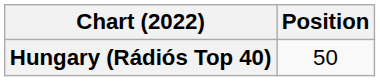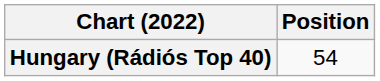Hungary (Rádiós Top 40) | Position: 50 -> 54
